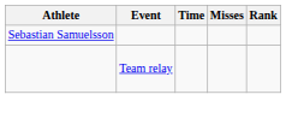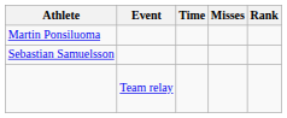+ row: Martin Ponsiluoma
